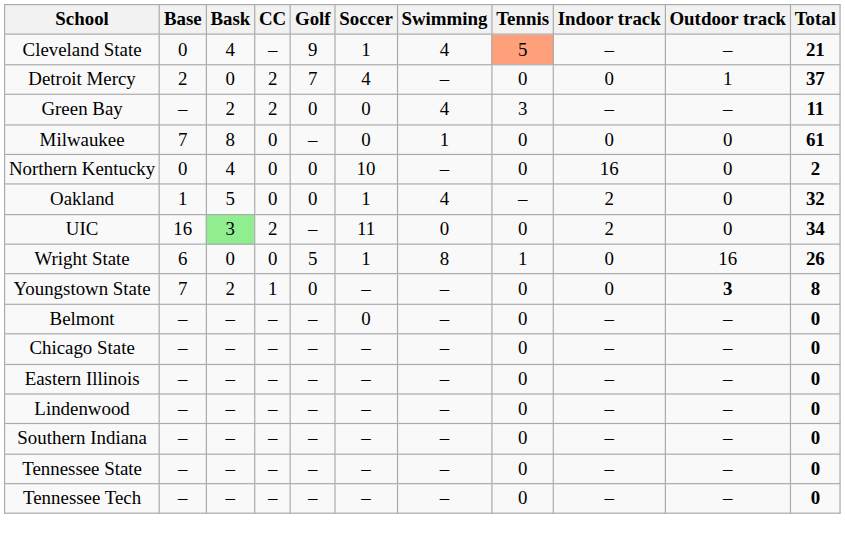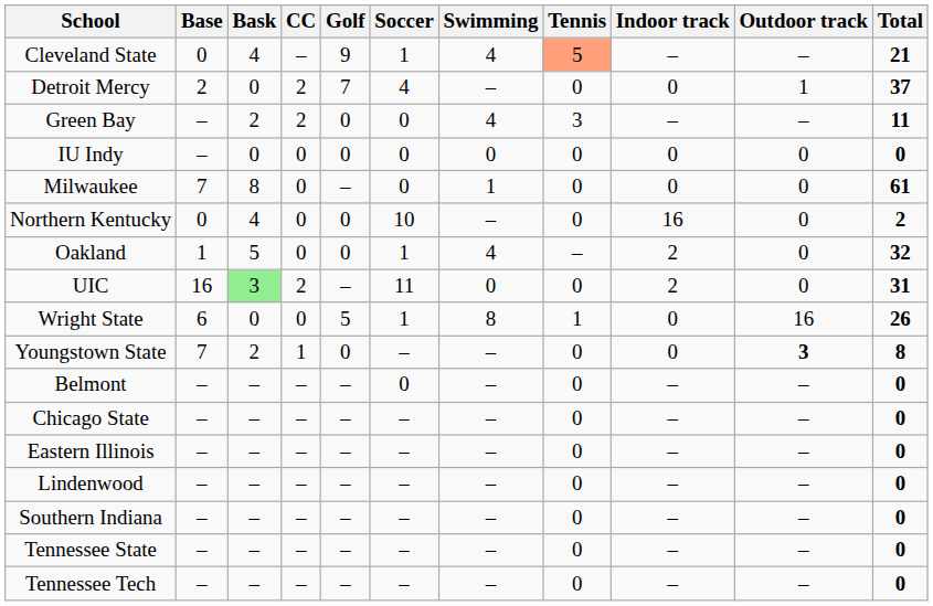+ row: IU Indy | – | 0 | 0 | 0 | 0 | 0 | 0 | 0 | 0 | 0
UIC | Total: 34 -> 31
